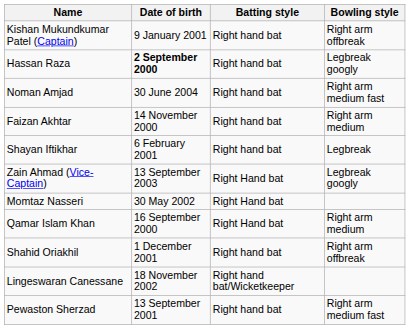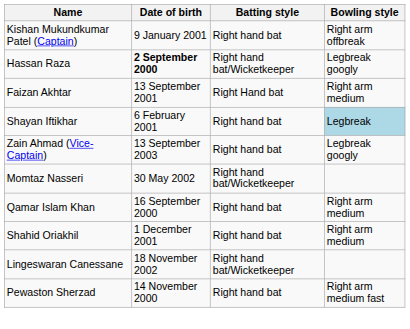Hassan Raza | Batting style: Right hand bat -> Right hand bat/Wicketkeeper
- row: Noman Amjad | 30 June 2004 | Right hand bat | Right arm medium fast
Faizan Akhtar | Date of birth: 14 November 2000 -> 13 September 2001
Faizan Akhtar | Batting style: Right hand bat -> Right Hand bat
Shayan Iftikhar | Bowling style: no background -> lightblue background
Zain Ahmad (Vice-Captain) | Batting style: Right Hand bat -> Right hand bat
Momtaz Nasseri | Batting style: Right Hand bat -> Right hand bat/Wicketkeeper
Qamar Islam Khan | Batting style: Right Hand bat -> Right hand bat
Shahid Oriakhil | Bowling style: Right arm offbreak -> Right arm medium
Pewaston Sherzad | Date of birth: 13 September 2001 -> 14 November 2000
